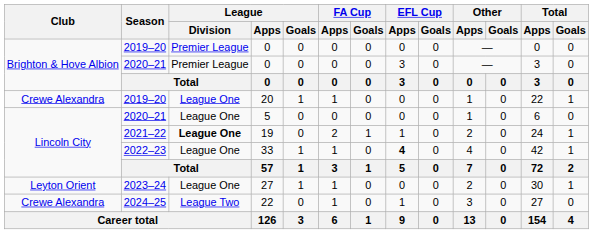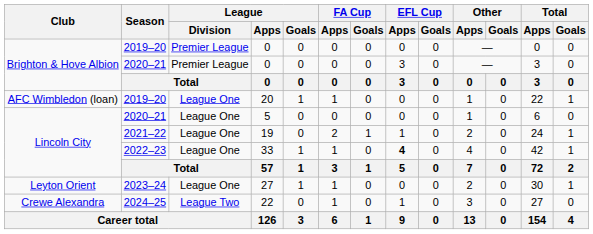20 | Club: Crewe Alexandra -> AFC Wimbledon (loan)
19 | League / Division: bold -> normal
